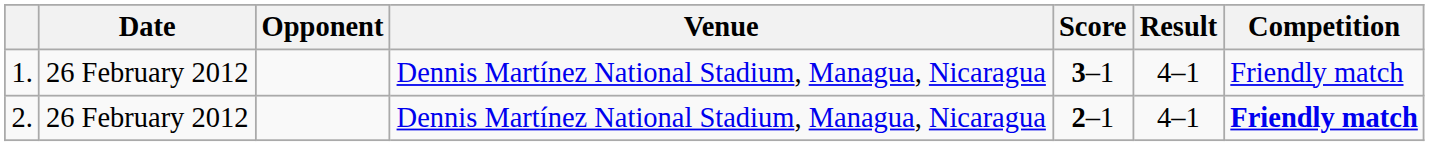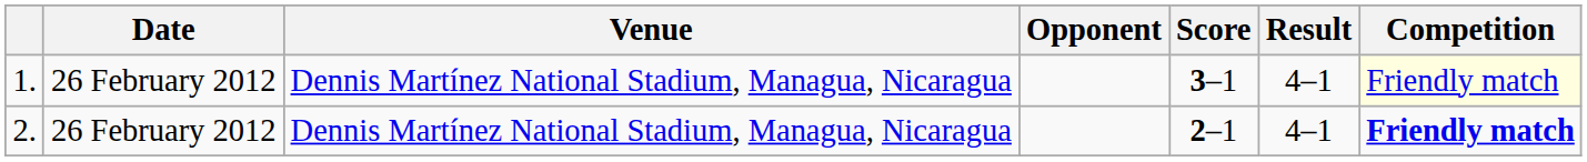columns swapped: Venue <-> Opponent
1. | Competition: no background -> lightyellow background
